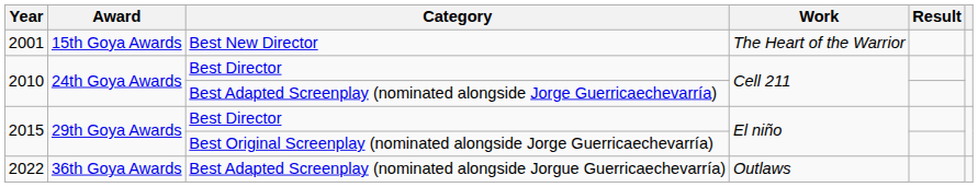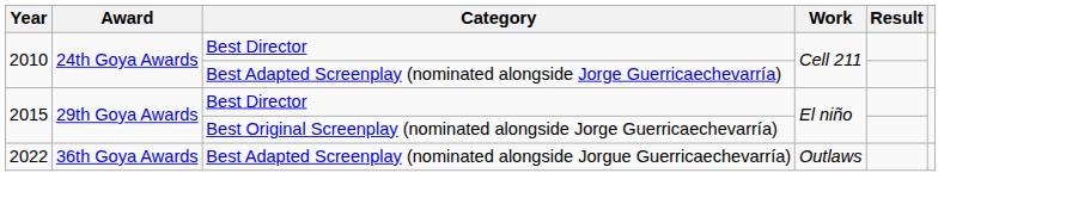- row: 2001 | 15th Goya Awards | Best New Director | The Heart of the Warrior
